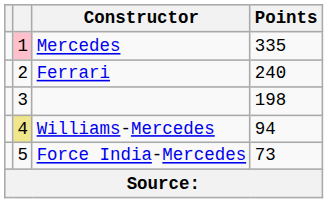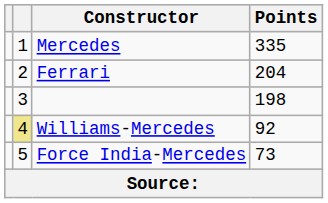Mercedes | column 2: pink background -> no background
Ferrari | Points: 240 -> 204
Williams-Mercedes | Points: 94 -> 92
